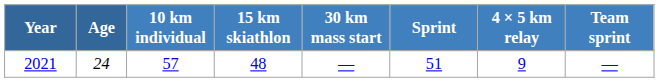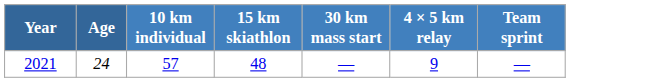- column: Sprint | 51
